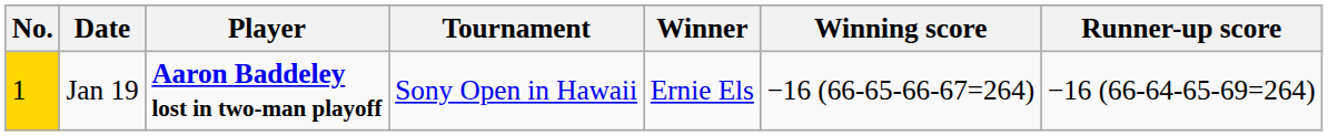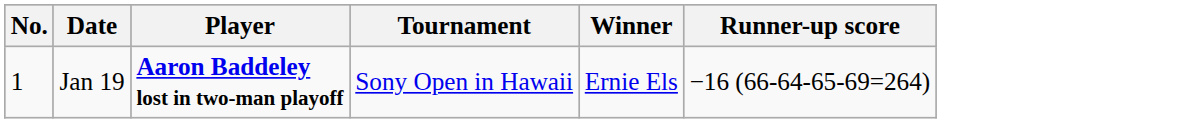- column: Winning score | −16 (66-65-66-67=264)
Jan 19 | No.: gold background -> no background
